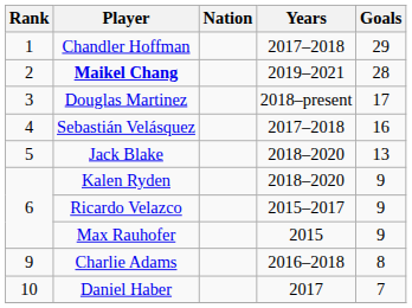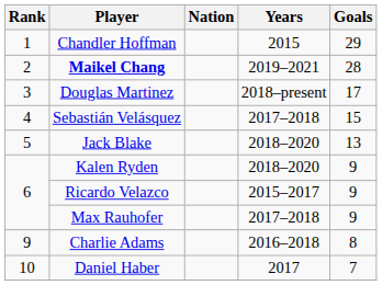Chandler Hoffman | Years: 2017–2018 -> 2015
Sebastián Velásquez | Goals: 16 -> 15
Max Rauhofer | Years: 2015 -> 2017–2018
